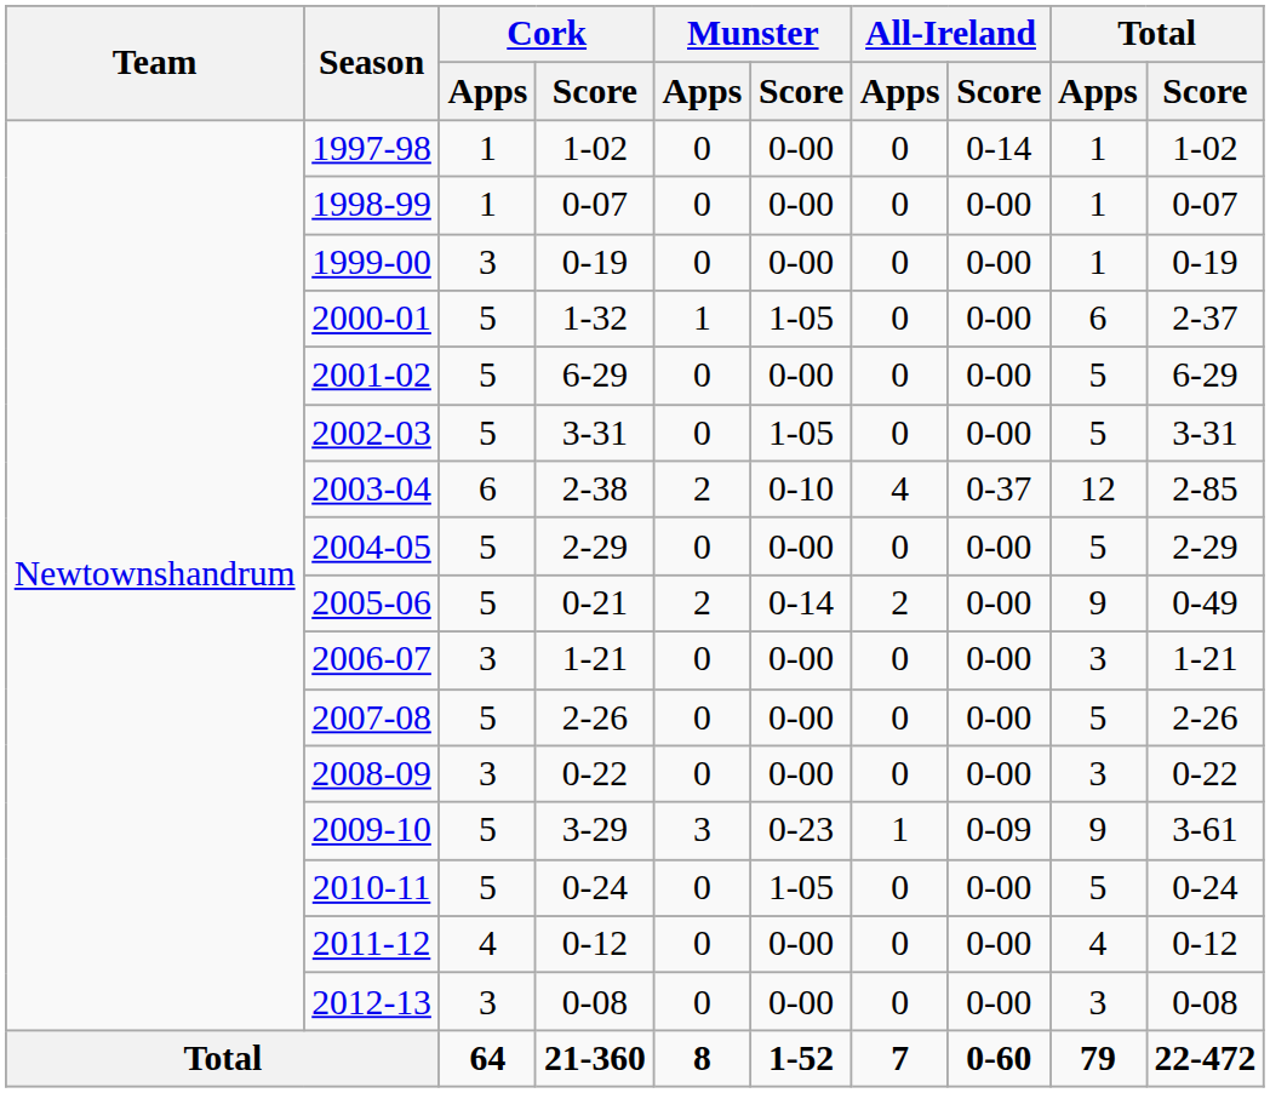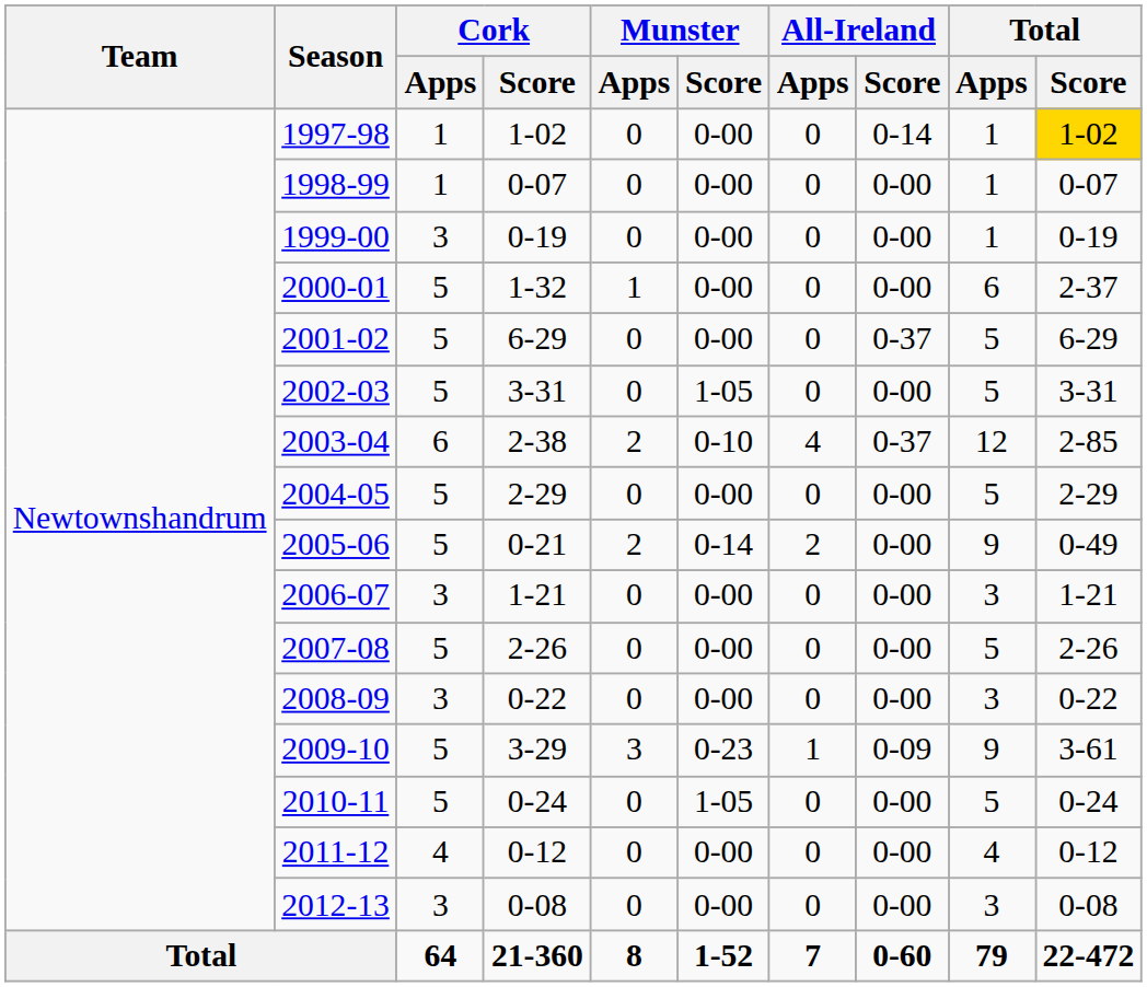1997-98 | Total / Score: no background -> gold background
2000-01 | Munster / Score: 1-05 -> 0-00
2001-02 | All-Ireland / Score: 0-00 -> 0-37
